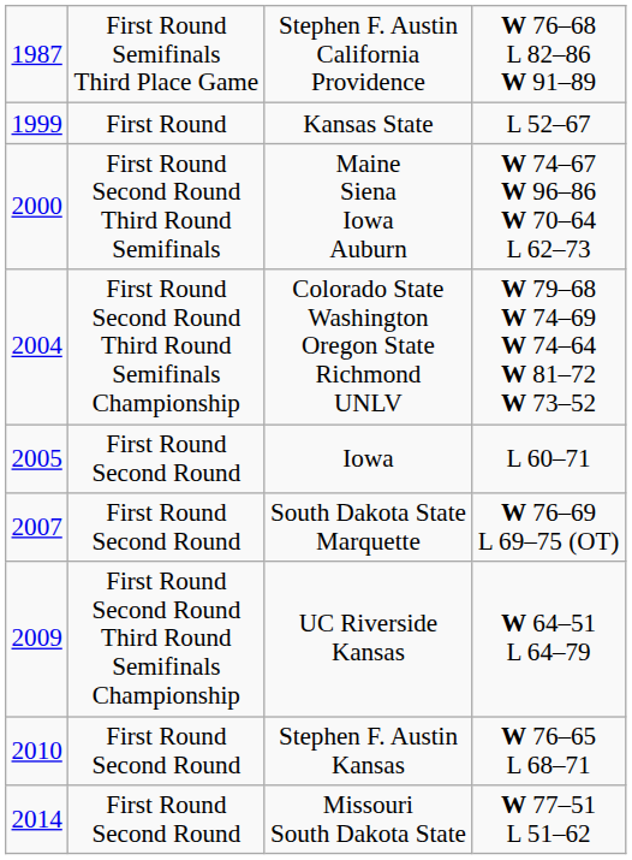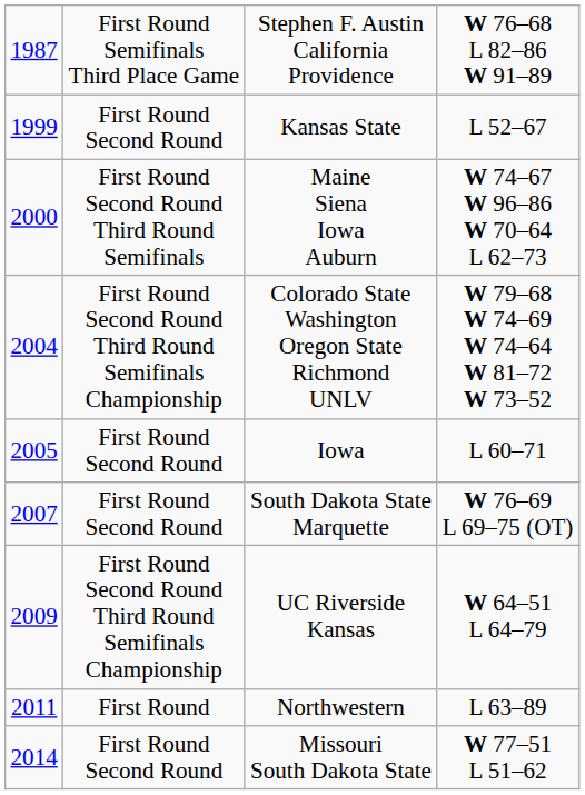Kansas State | column 2: First Round -> First Round Second Round
- row: 2010 | First Round Second Round | Stephen F. Austin Kansas | W 76–65 L 68–71
+ row: 2011 | First Round | Northwestern | L 63–89
